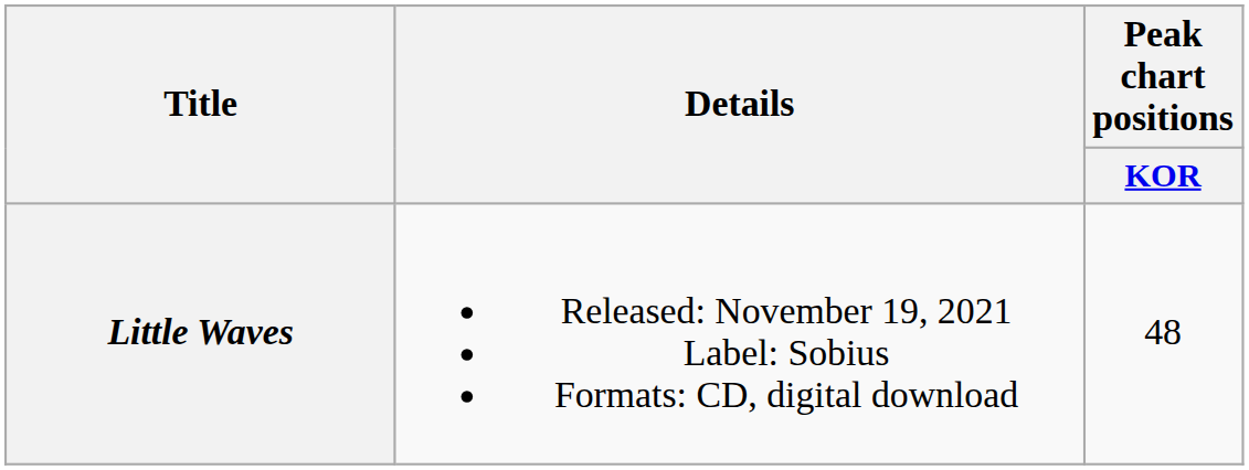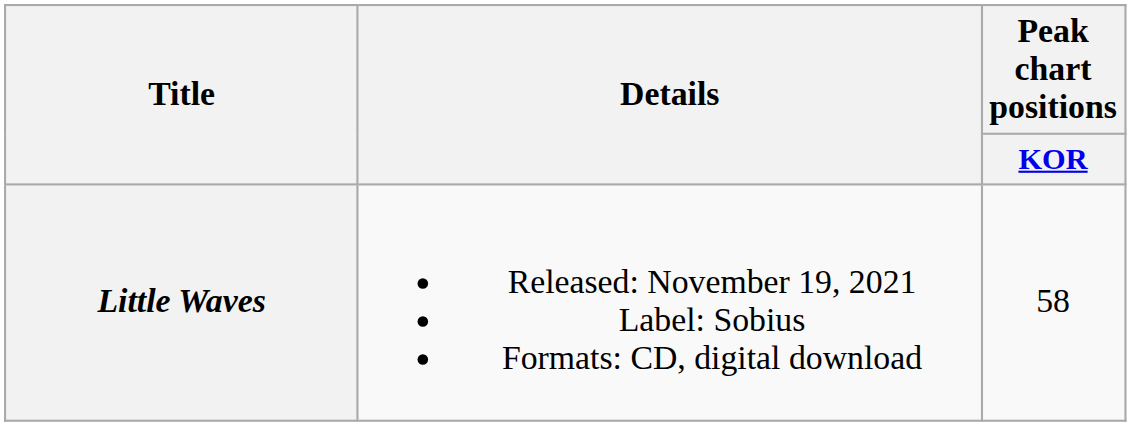Little Waves | Peak chart positions / KOR: 48 -> 58
